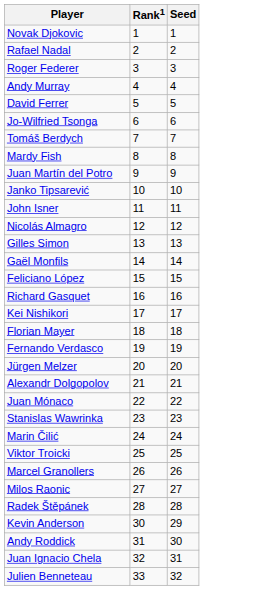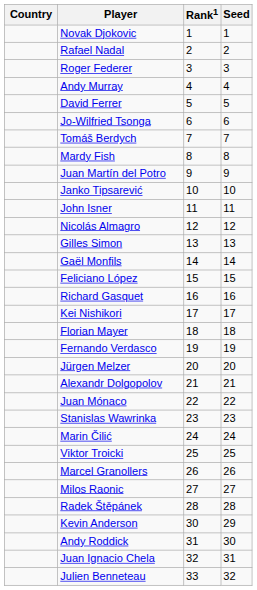+ column: Country
